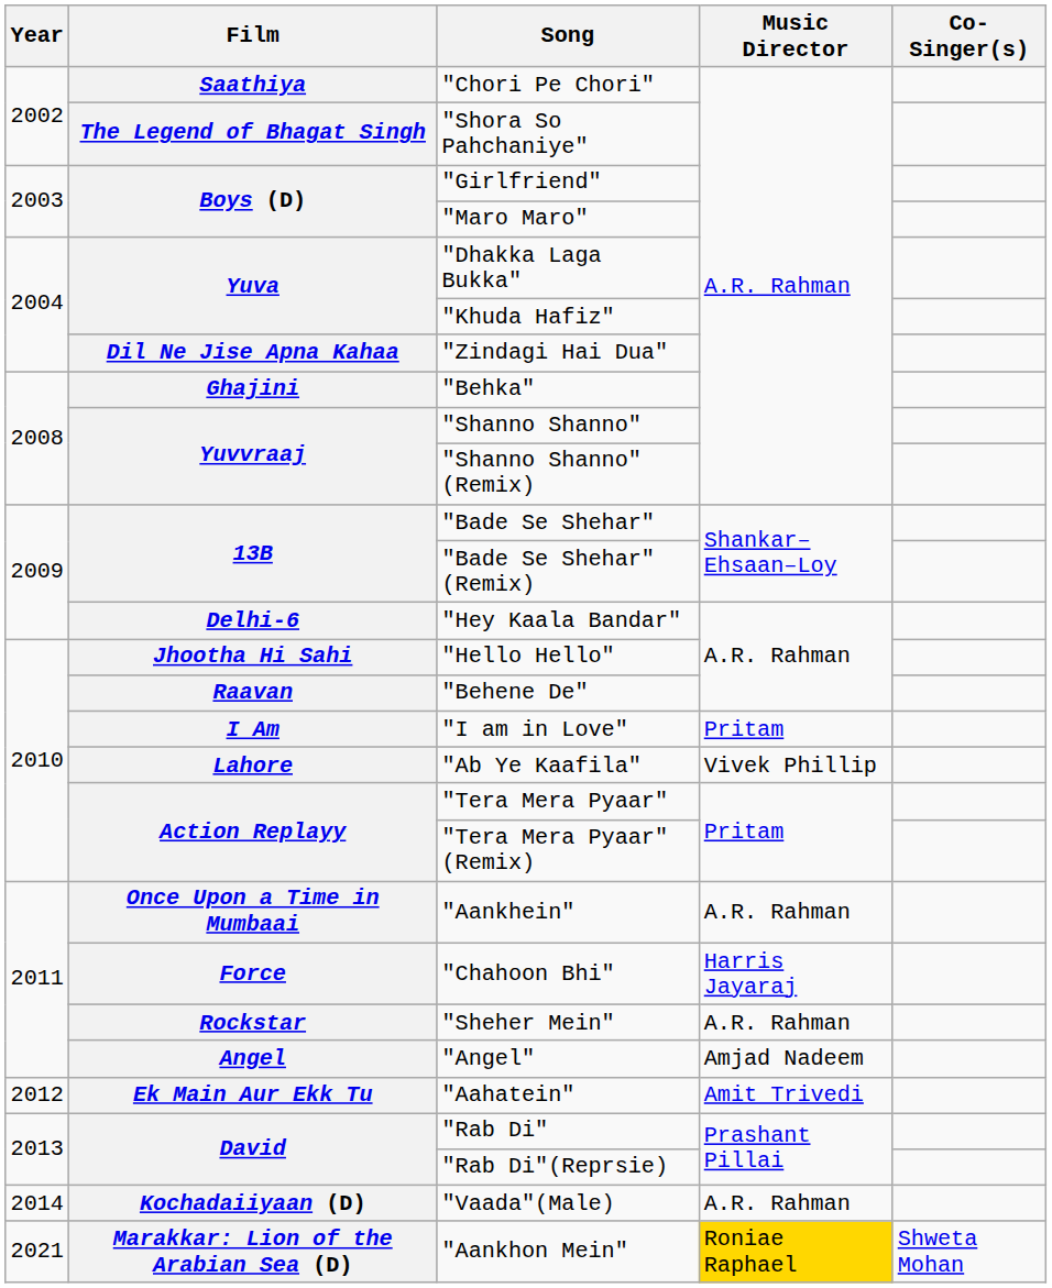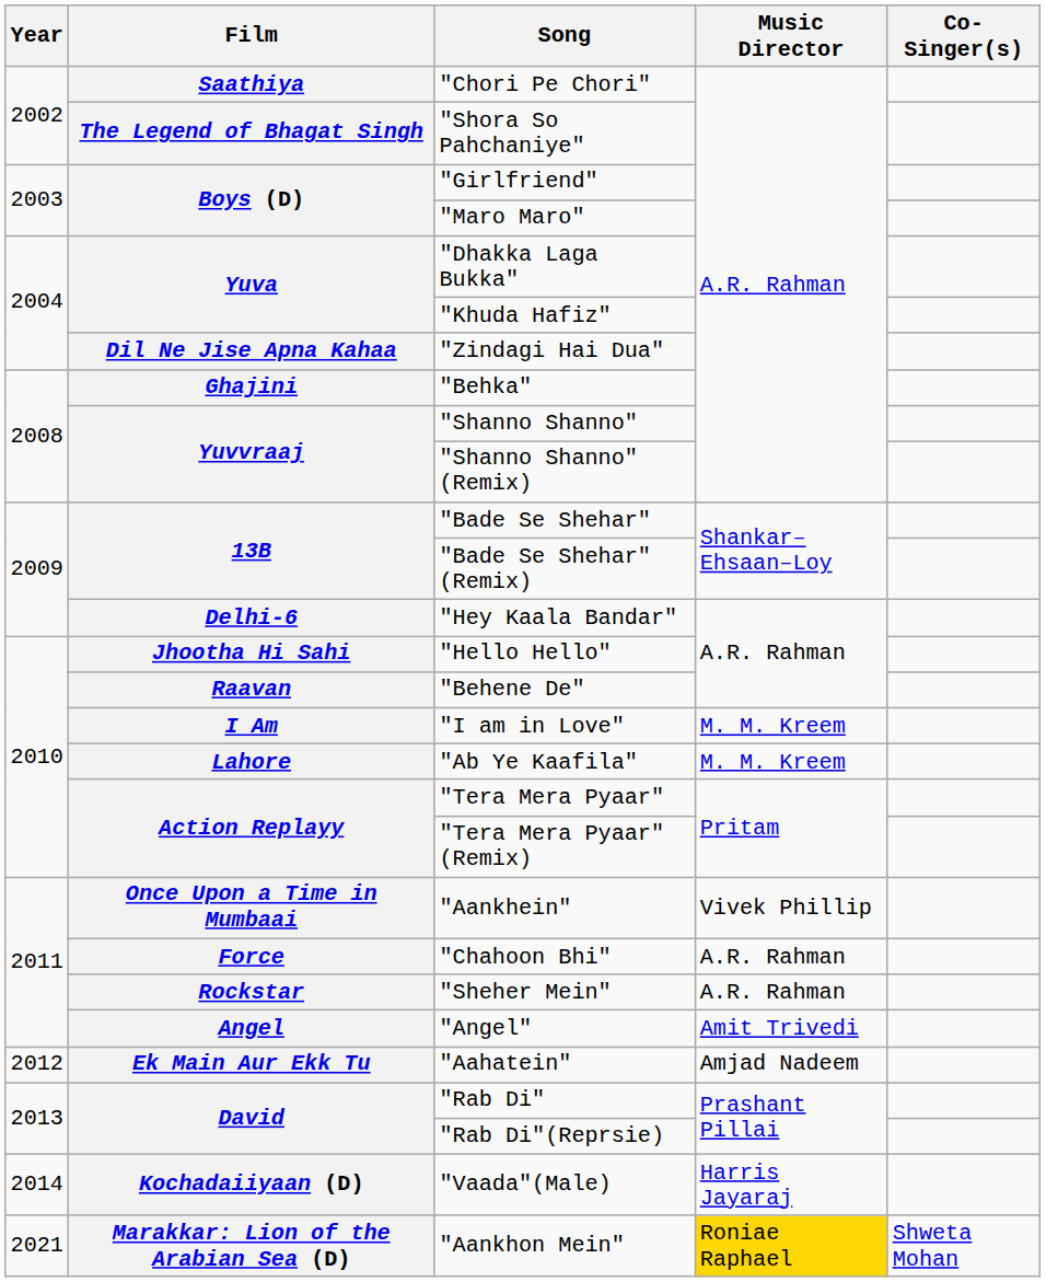"I am in Love" | Music Director: Pritam -> M. M. Kreem
"Ab Ye Kaafila" | Music Director: Vivek Phillip -> M. M. Kreem
"Aankhein" | Music Director: A.R. Rahman -> Vivek Phillip
"Chahoon Bhi" | Music Director: Harris Jayaraj -> A.R. Rahman
"Angel" | Music Director: Amjad Nadeem -> Amit Trivedi
"Aahatein" | Music Director: Amit Trivedi -> Amjad Nadeem
"Vaada"(Male) | Music Director: A.R. Rahman -> Harris Jayaraj
